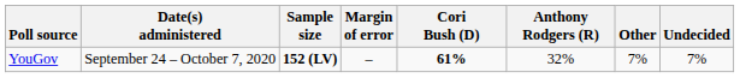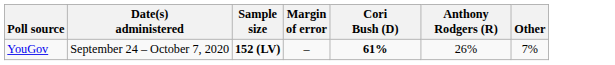- column: Undecided | 7%
YouGov | Anthony Rodgers (R): 32% -> 26%
